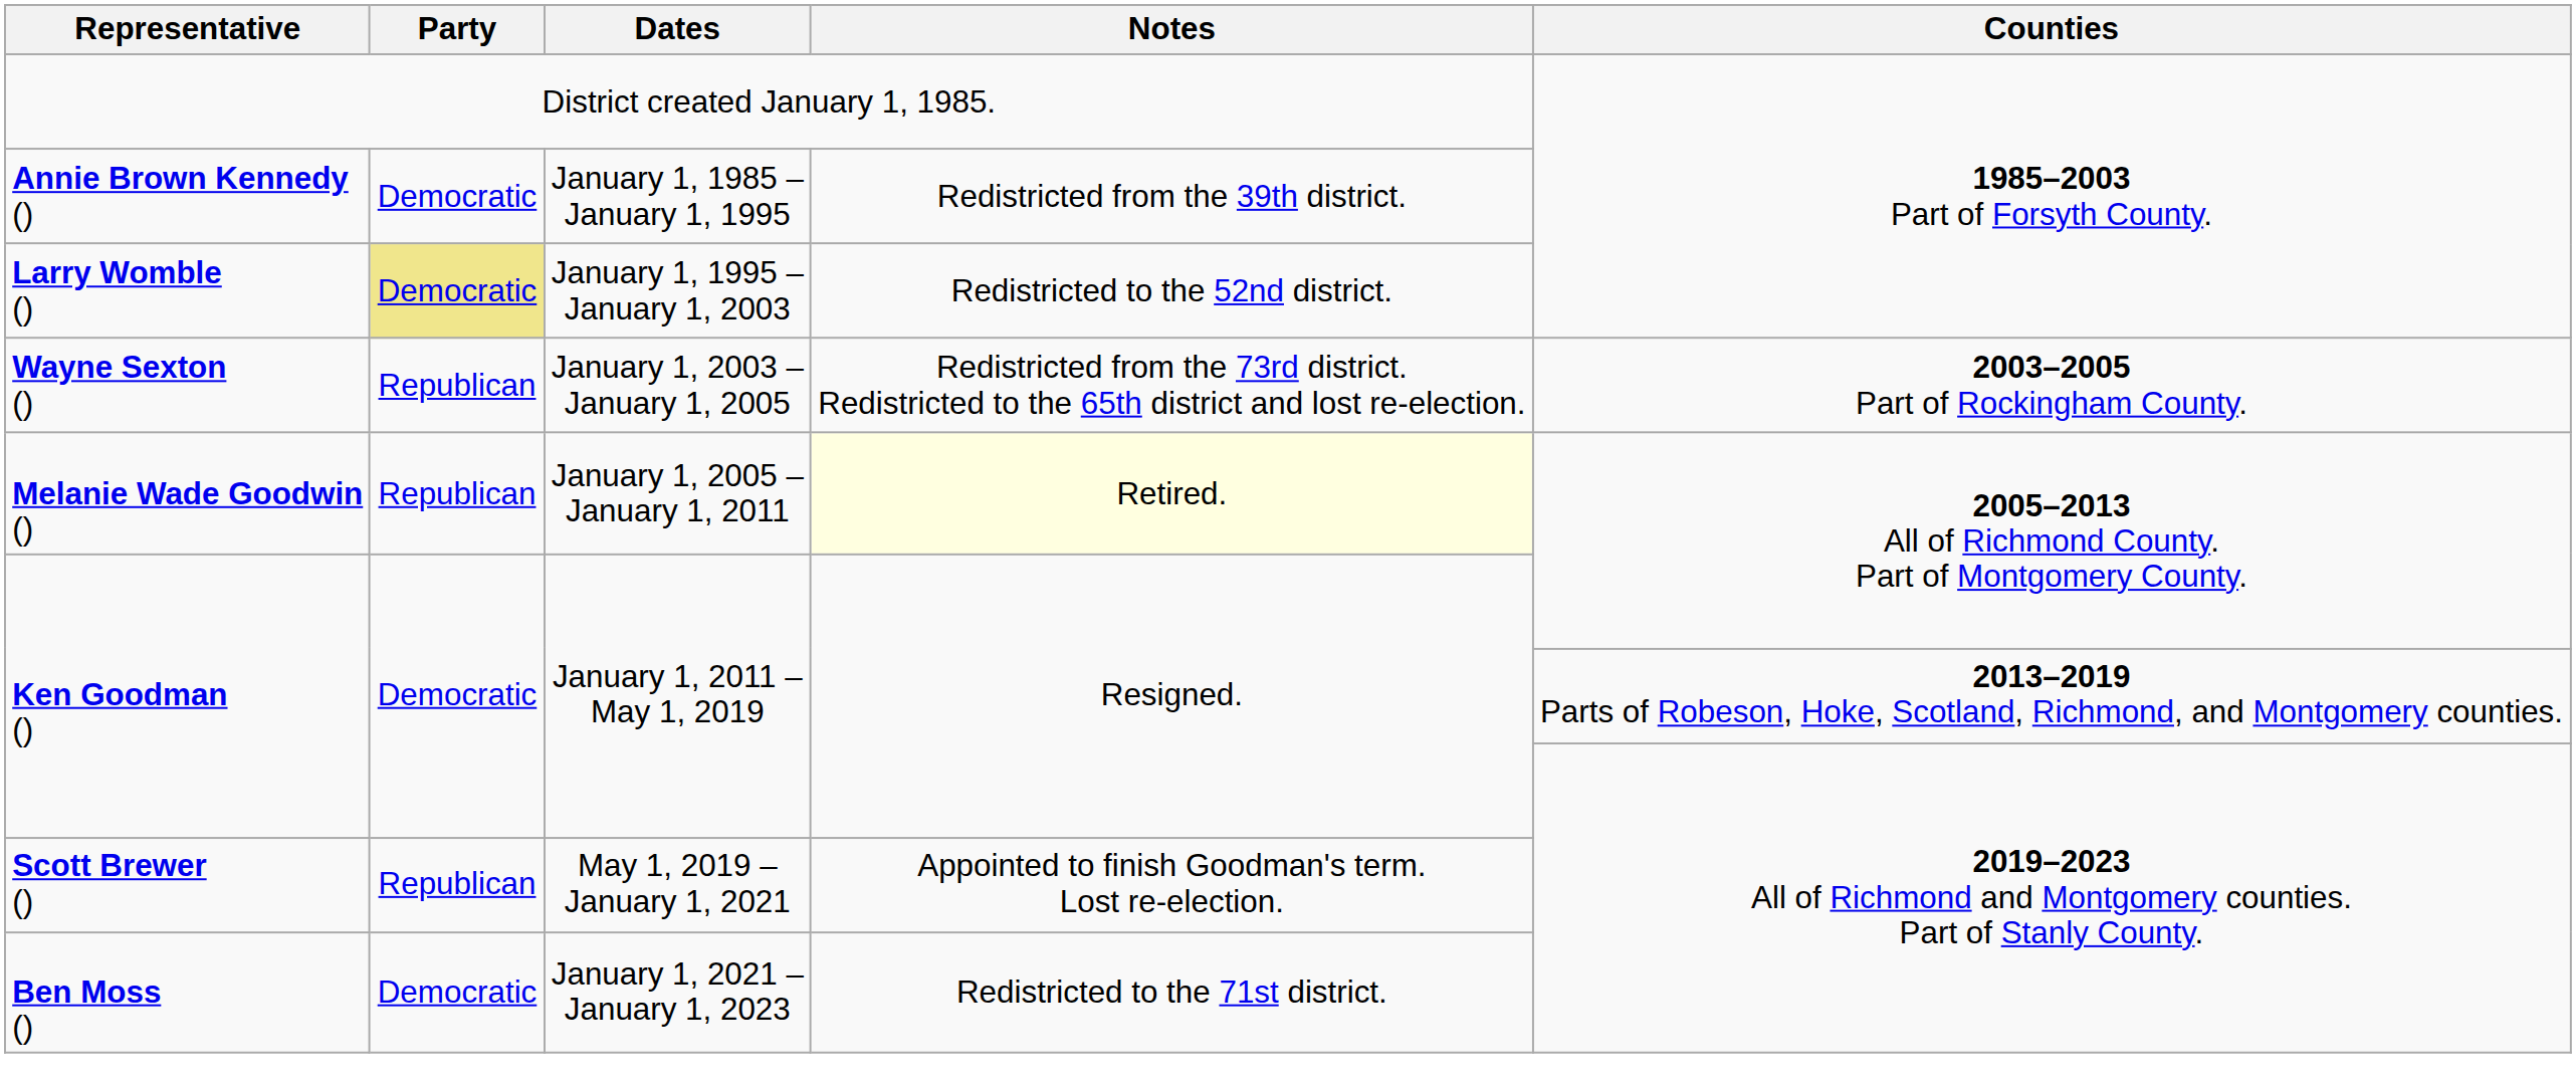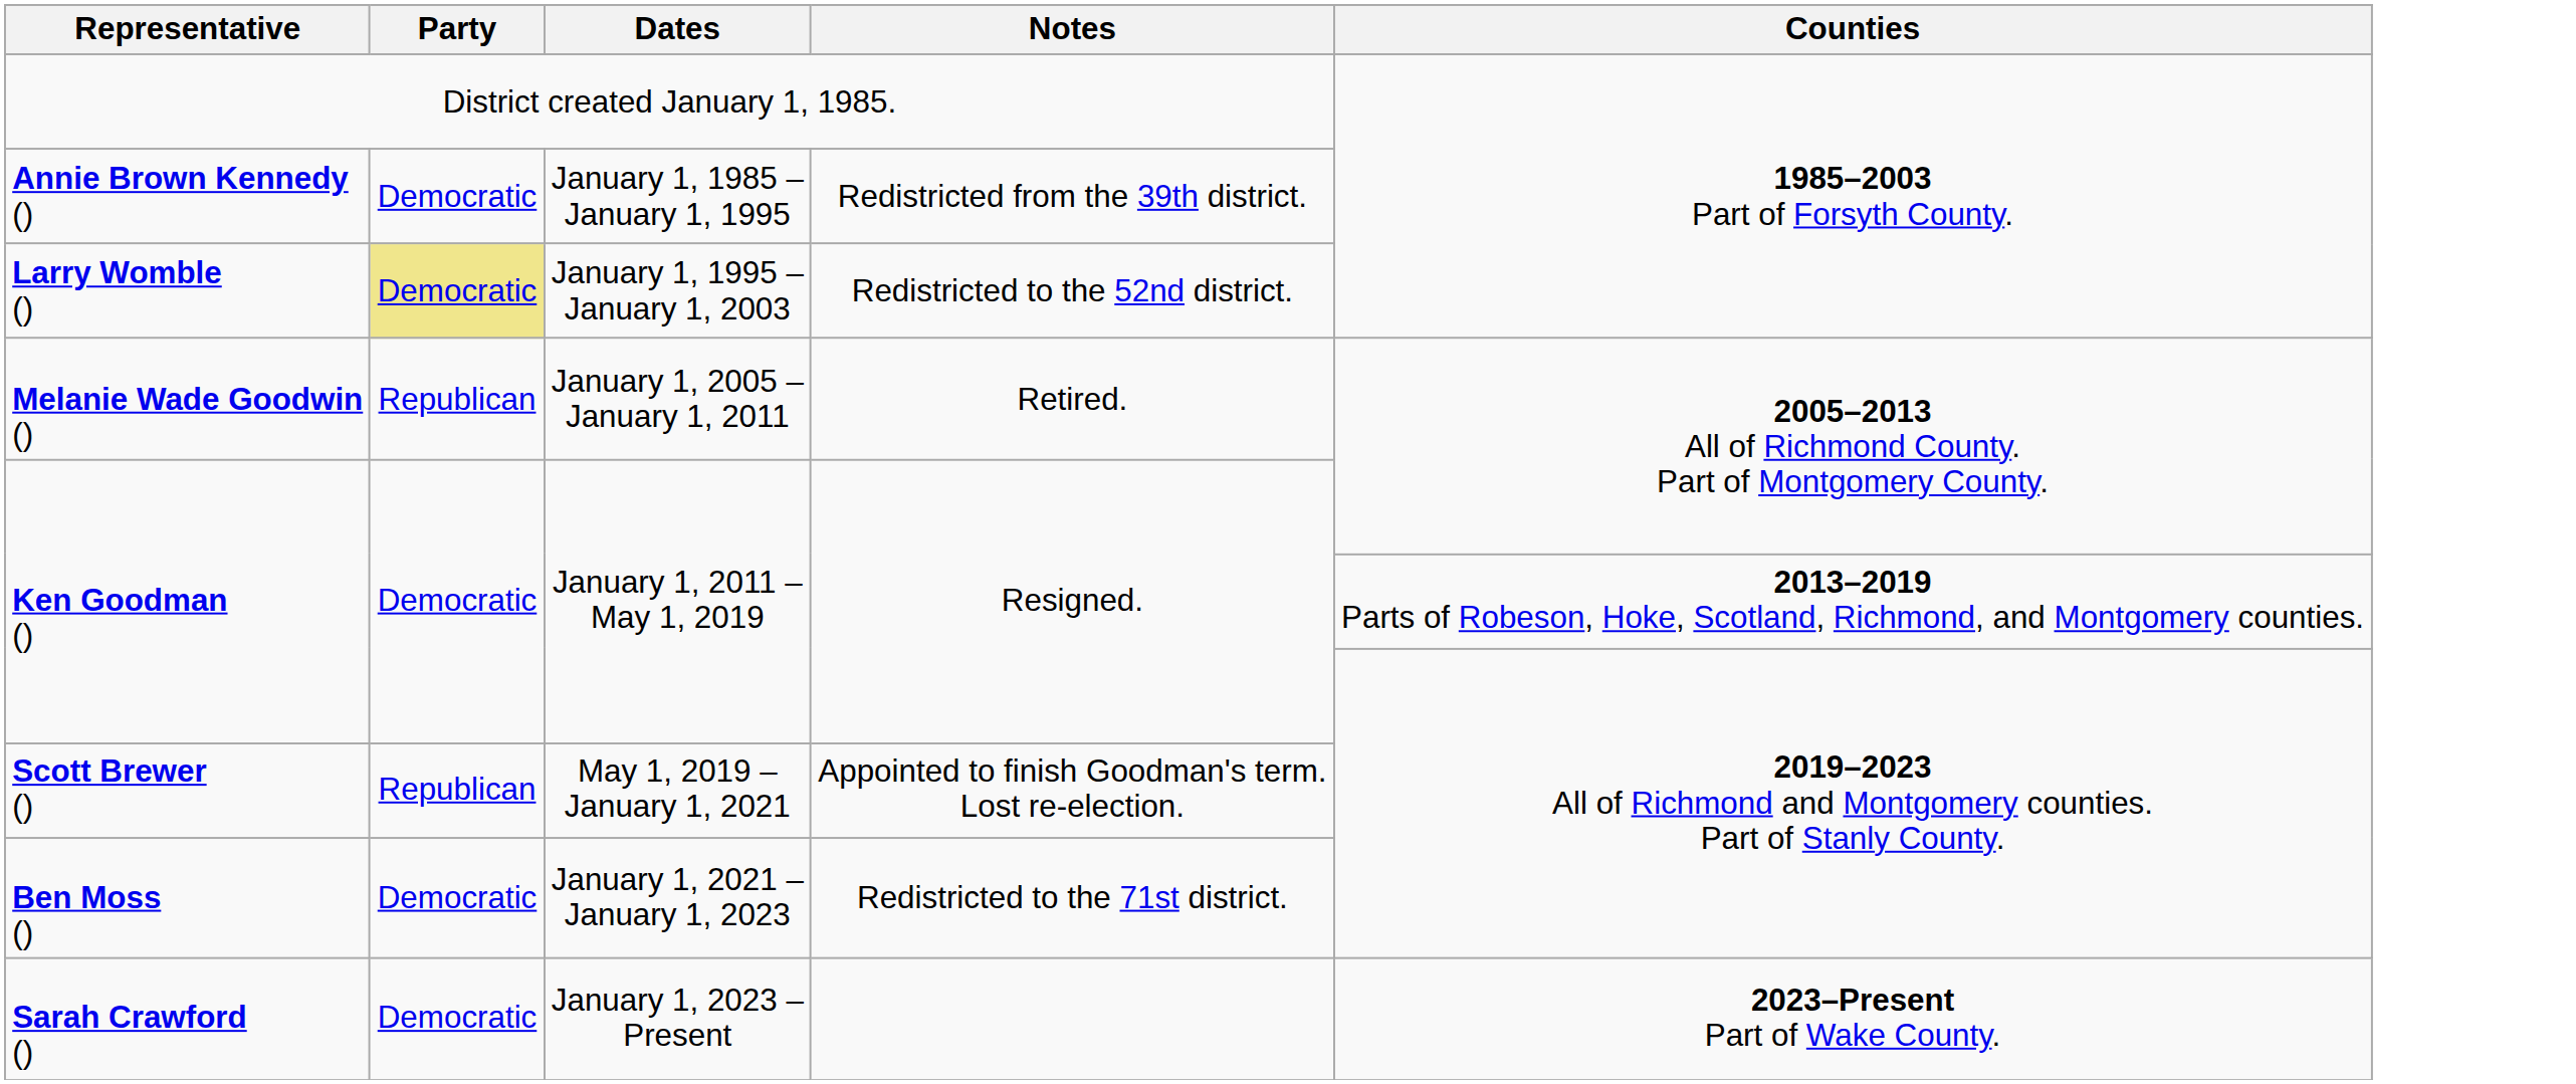- row: Wayne Sexton () | Republican | January 1, 2003 – January 1, 2005 | Redistricted from the 73rd district. Redistricted to the 65th district and lost re-election. | 2003–2005 Part of Rockingham County.
Melanie Wade Goodwin () | Notes: lightyellow background -> no background
+ row: Sarah Crawford () | Democratic | January 1, 2023 – Present | 2023–Present Part of Wake County.
